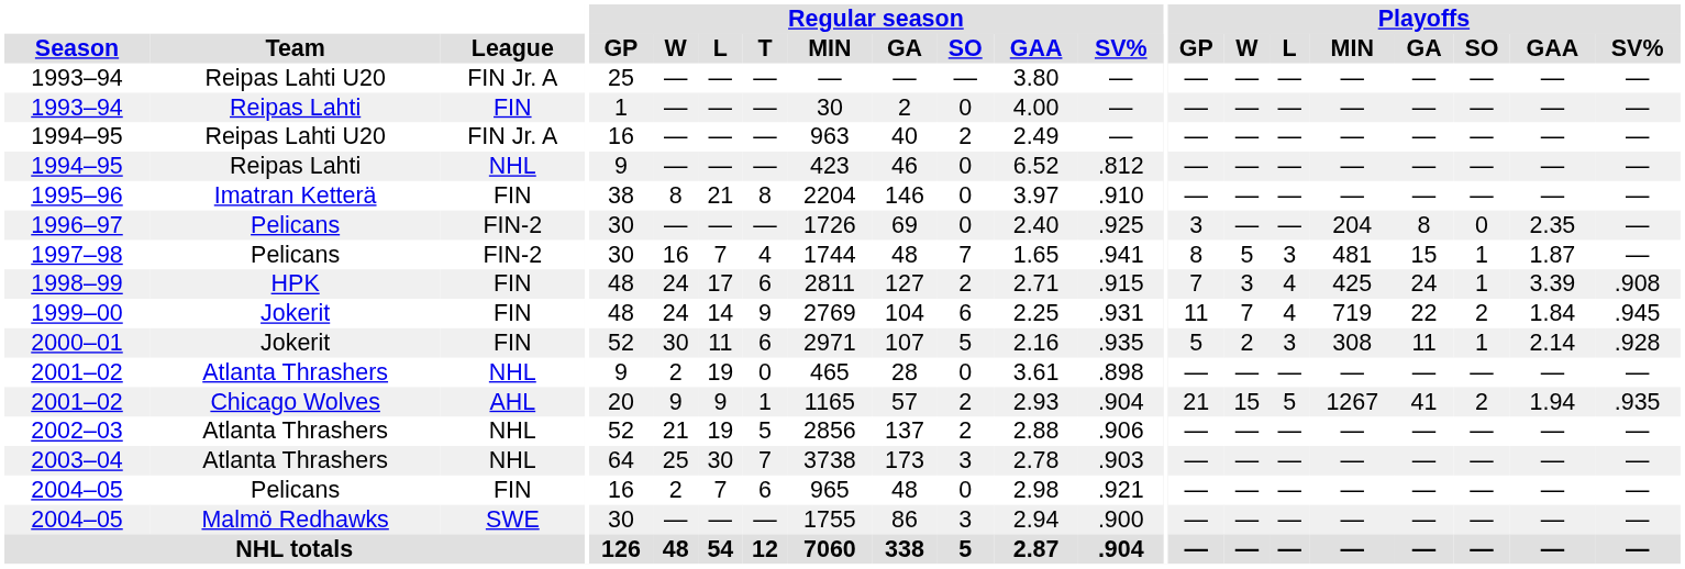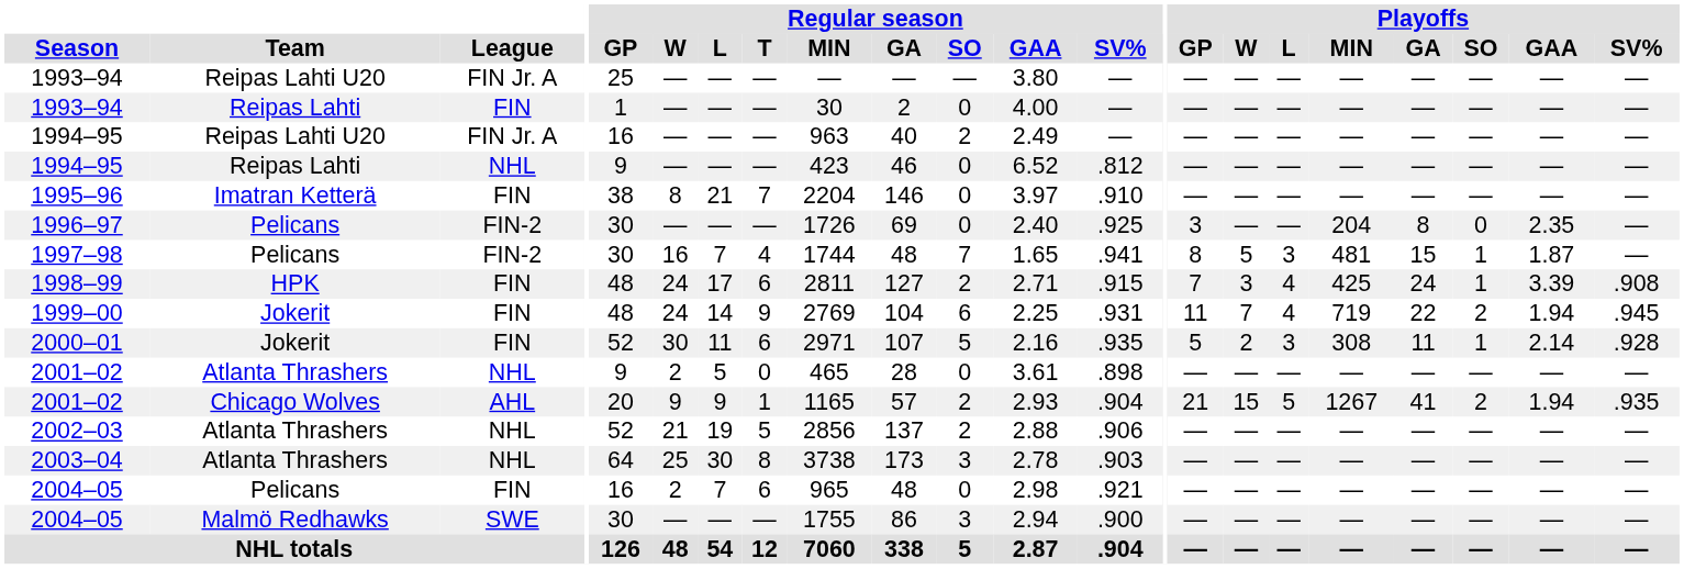1995–96 | Regular season / T: 8 -> 7
1999–00 | Playoffs / GAA: 1.84 -> 1.94
2001–02 / Atlanta Thrashers | Regular season / L: 19 -> 5
2003–04 | Regular season / T: 7 -> 8
